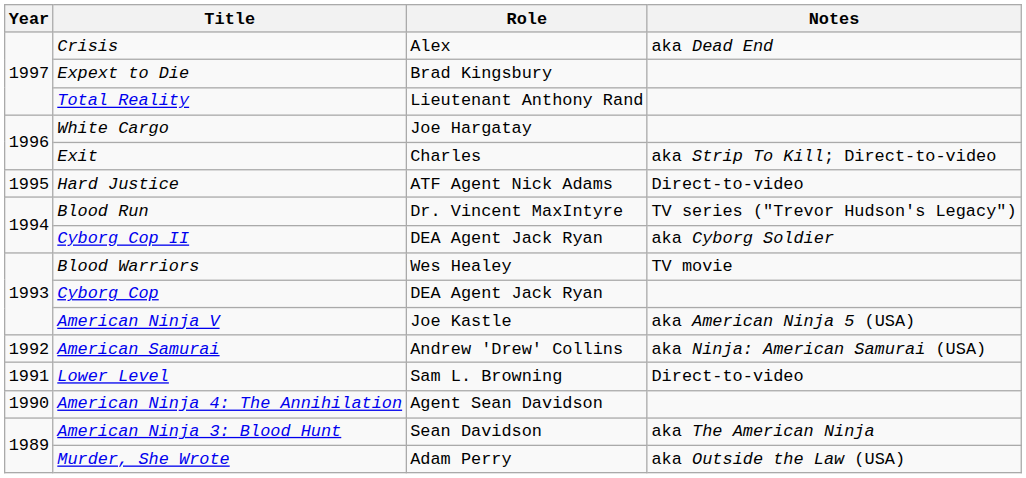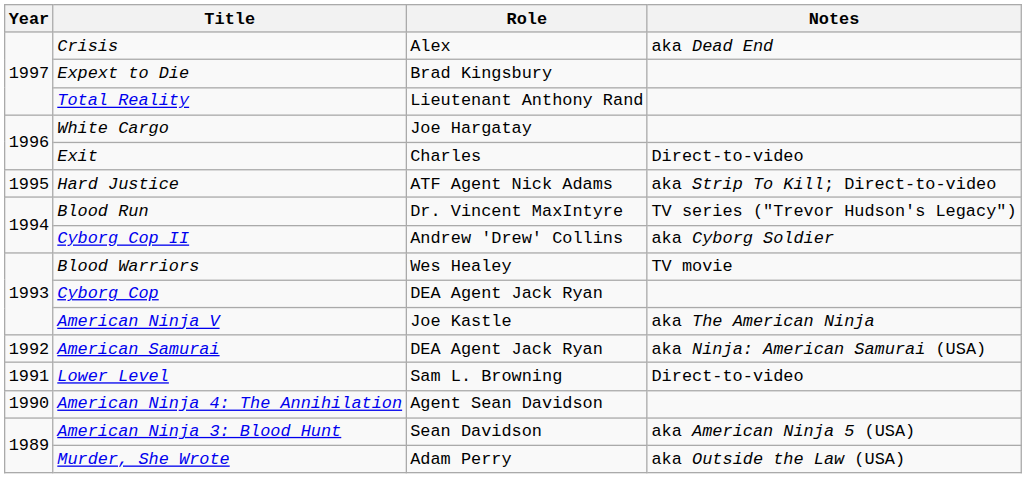Exit | Notes: aka Strip To Kill; Direct-to-video -> Direct-to-video
Hard Justice | Notes: Direct-to-video -> aka Strip To Kill; Direct-to-video
Cyborg Cop II | Role: DEA Agent Jack Ryan -> Andrew 'Drew' Collins
American Ninja V | Notes: aka American Ninja 5 (USA) -> aka The American Ninja
American Samurai | Role: Andrew 'Drew' Collins -> DEA Agent Jack Ryan
American Ninja 3: Blood Hunt | Notes: aka The American Ninja -> aka American Ninja 5 (USA)
